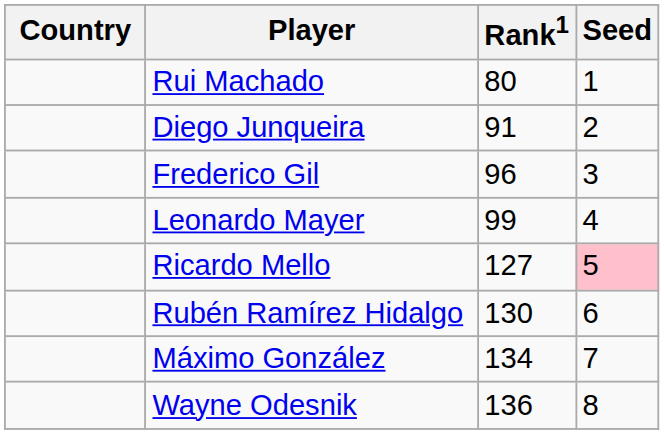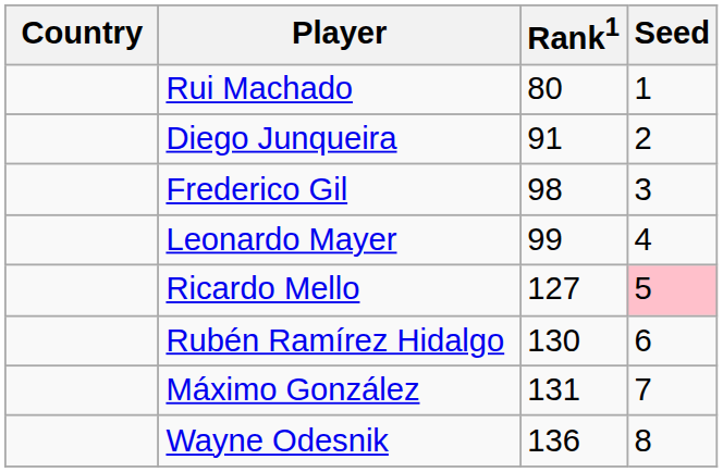Frederico Gil | Rank1: 96 -> 98
Máximo González | Rank1: 134 -> 131
